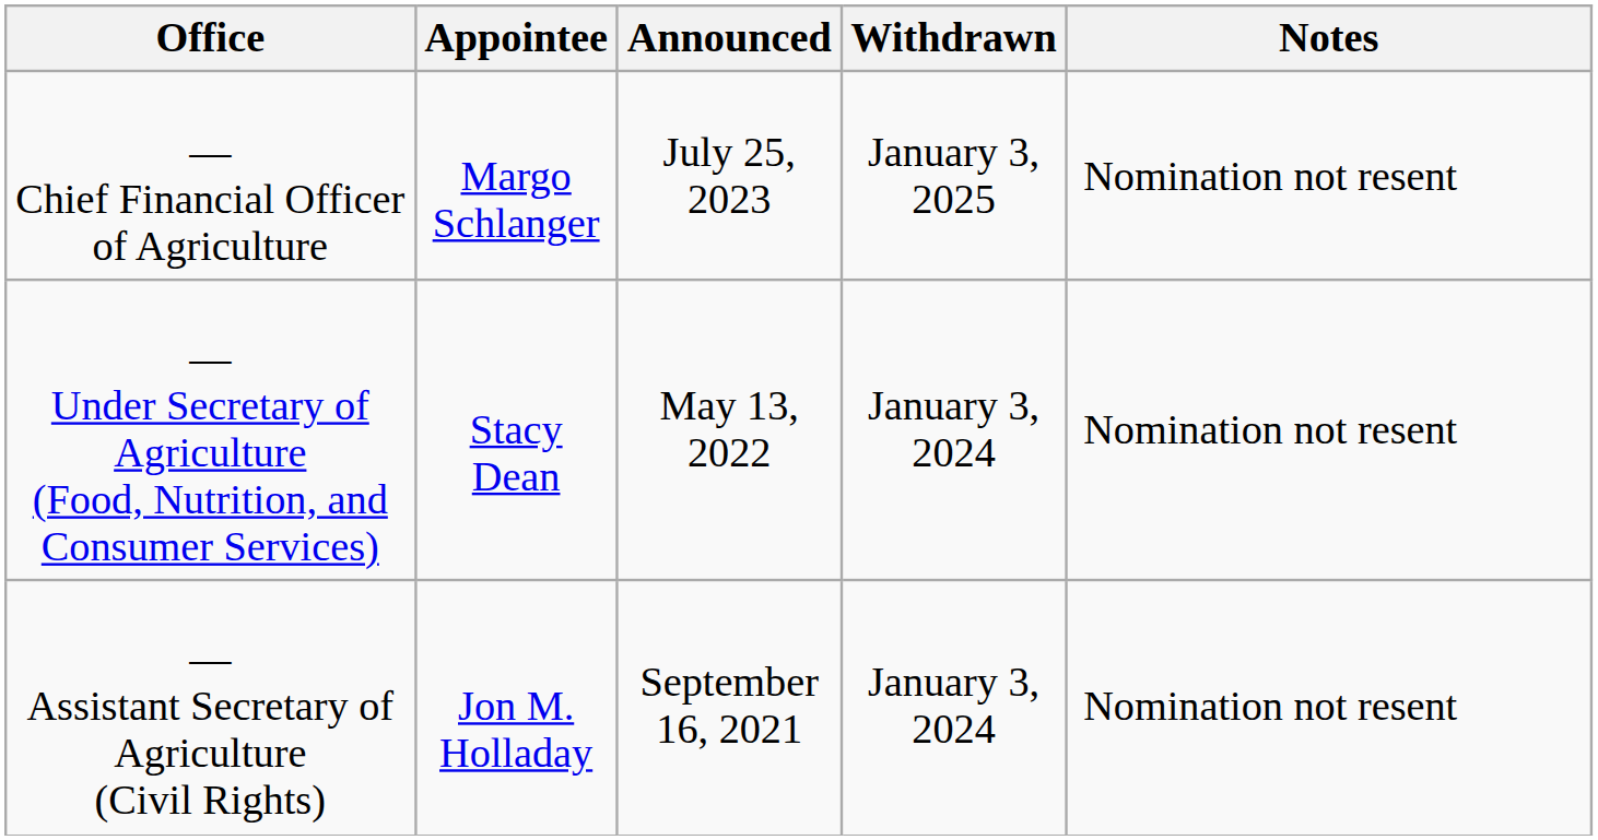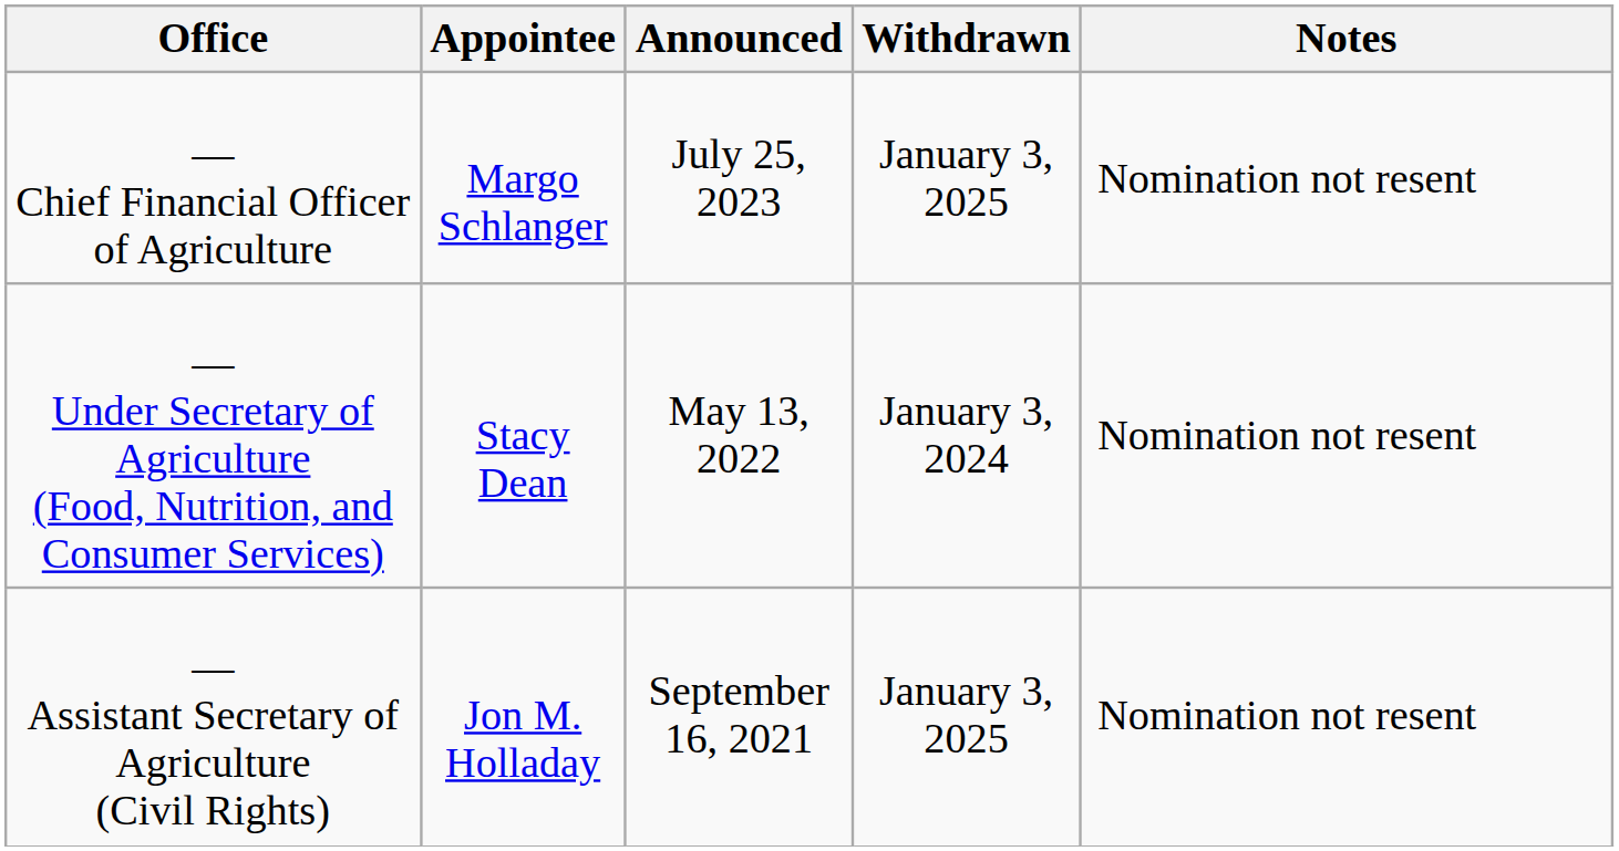— Assistant Secretary of Agriculture (Civil Rights) | Withdrawn: January 3, 2024 -> January 3, 2025
